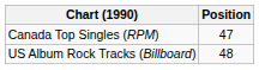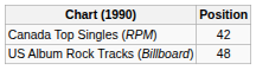Canada Top Singles (RPM) | Position: 47 -> 42
